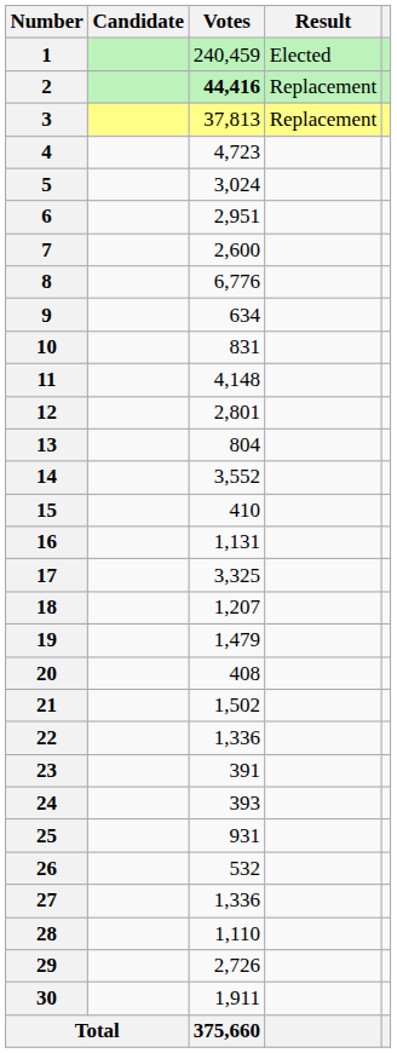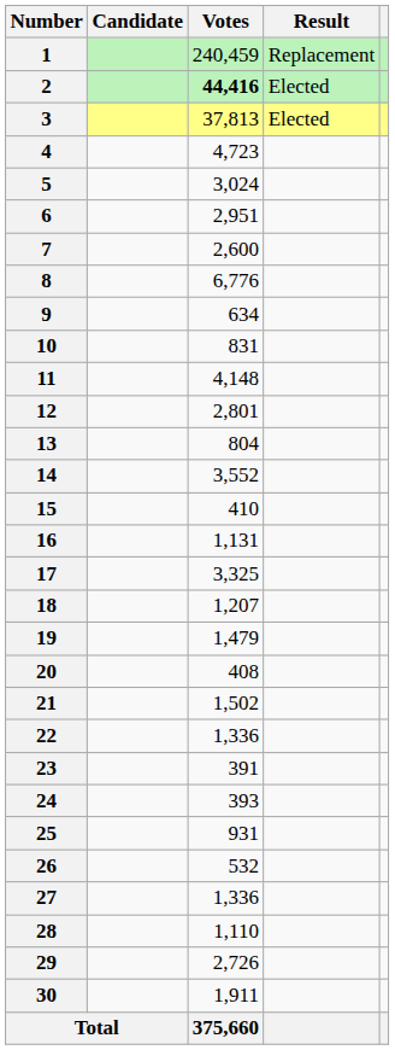1 | Result: Elected -> Replacement
2 | Result: Replacement -> Elected
3 | Result: Replacement -> Elected
